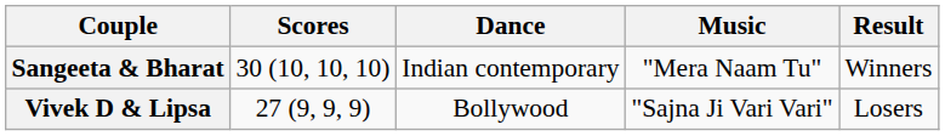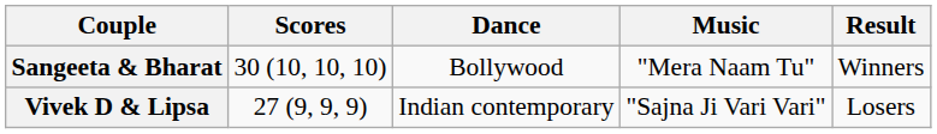Sangeeta & Bharat | Dance: Indian contemporary -> Bollywood
Vivek D & Lipsa | Dance: Bollywood -> Indian contemporary
